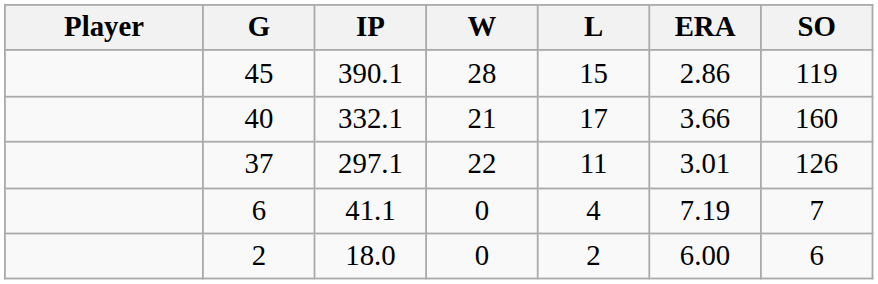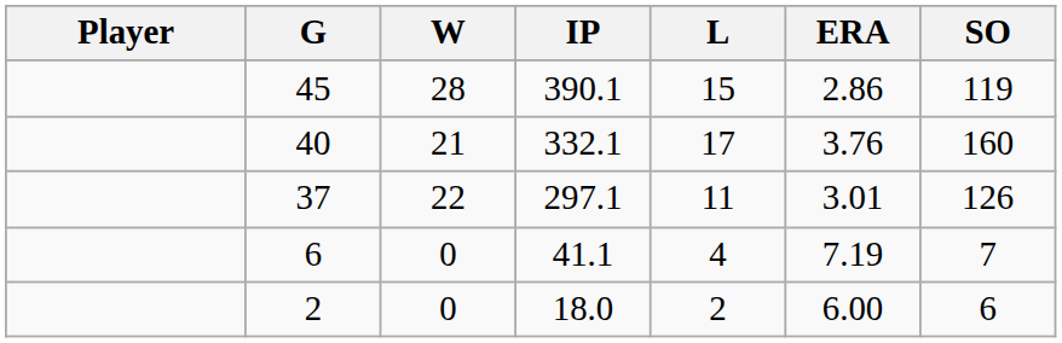columns swapped: IP <-> W
40 | ERA: 3.66 -> 3.76
